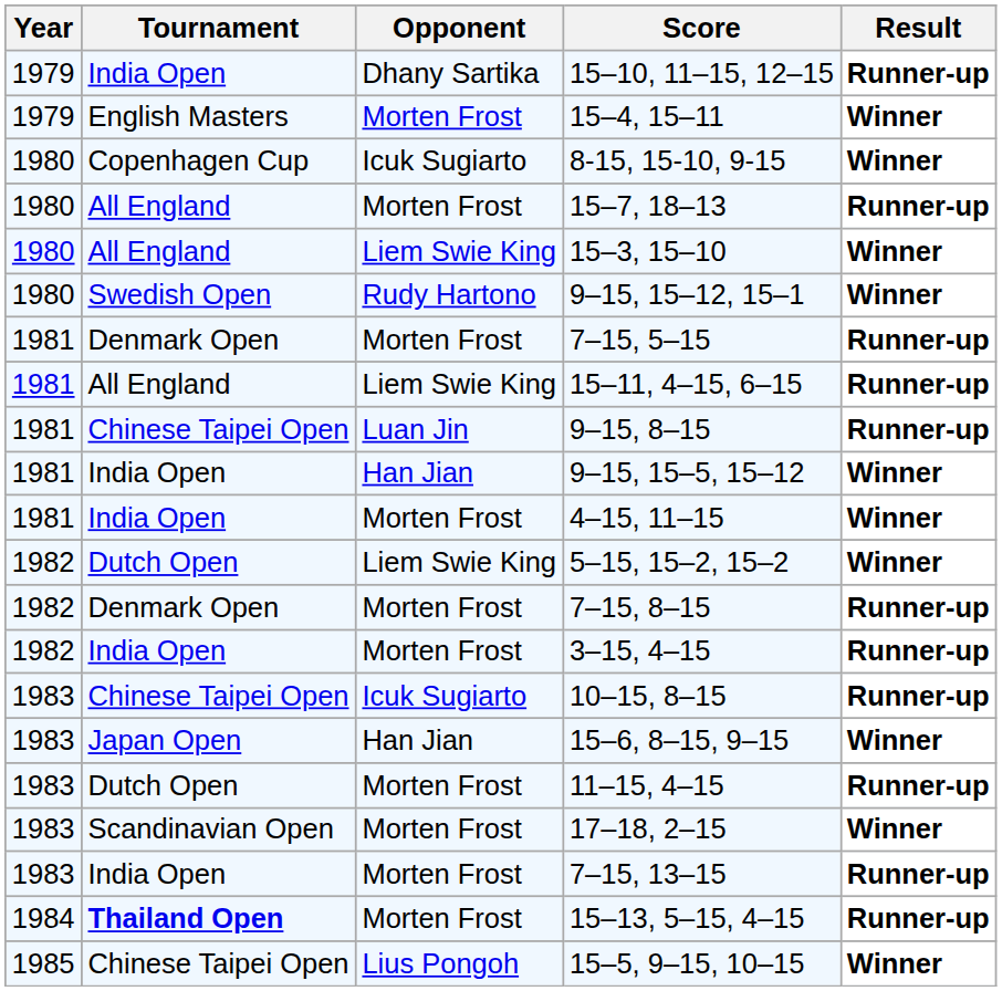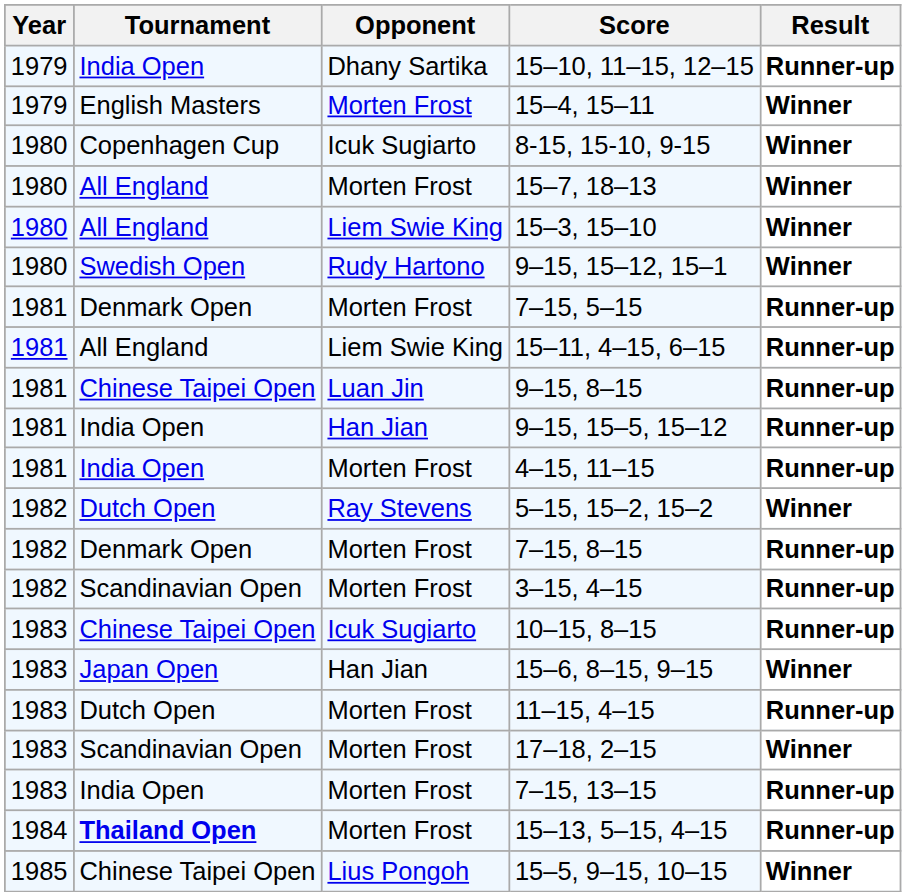15–7, 18–13 | Result: Runner-up -> Winner
9–15, 15–5, 15–12 | Result: Winner -> Runner-up
4–15, 11–15 | Result: Winner -> Runner-up
5–15, 15–2, 15–2 | Opponent: Liem Swie King -> Ray Stevens
3–15, 4–15 | Tournament: India Open -> Scandinavian Open
